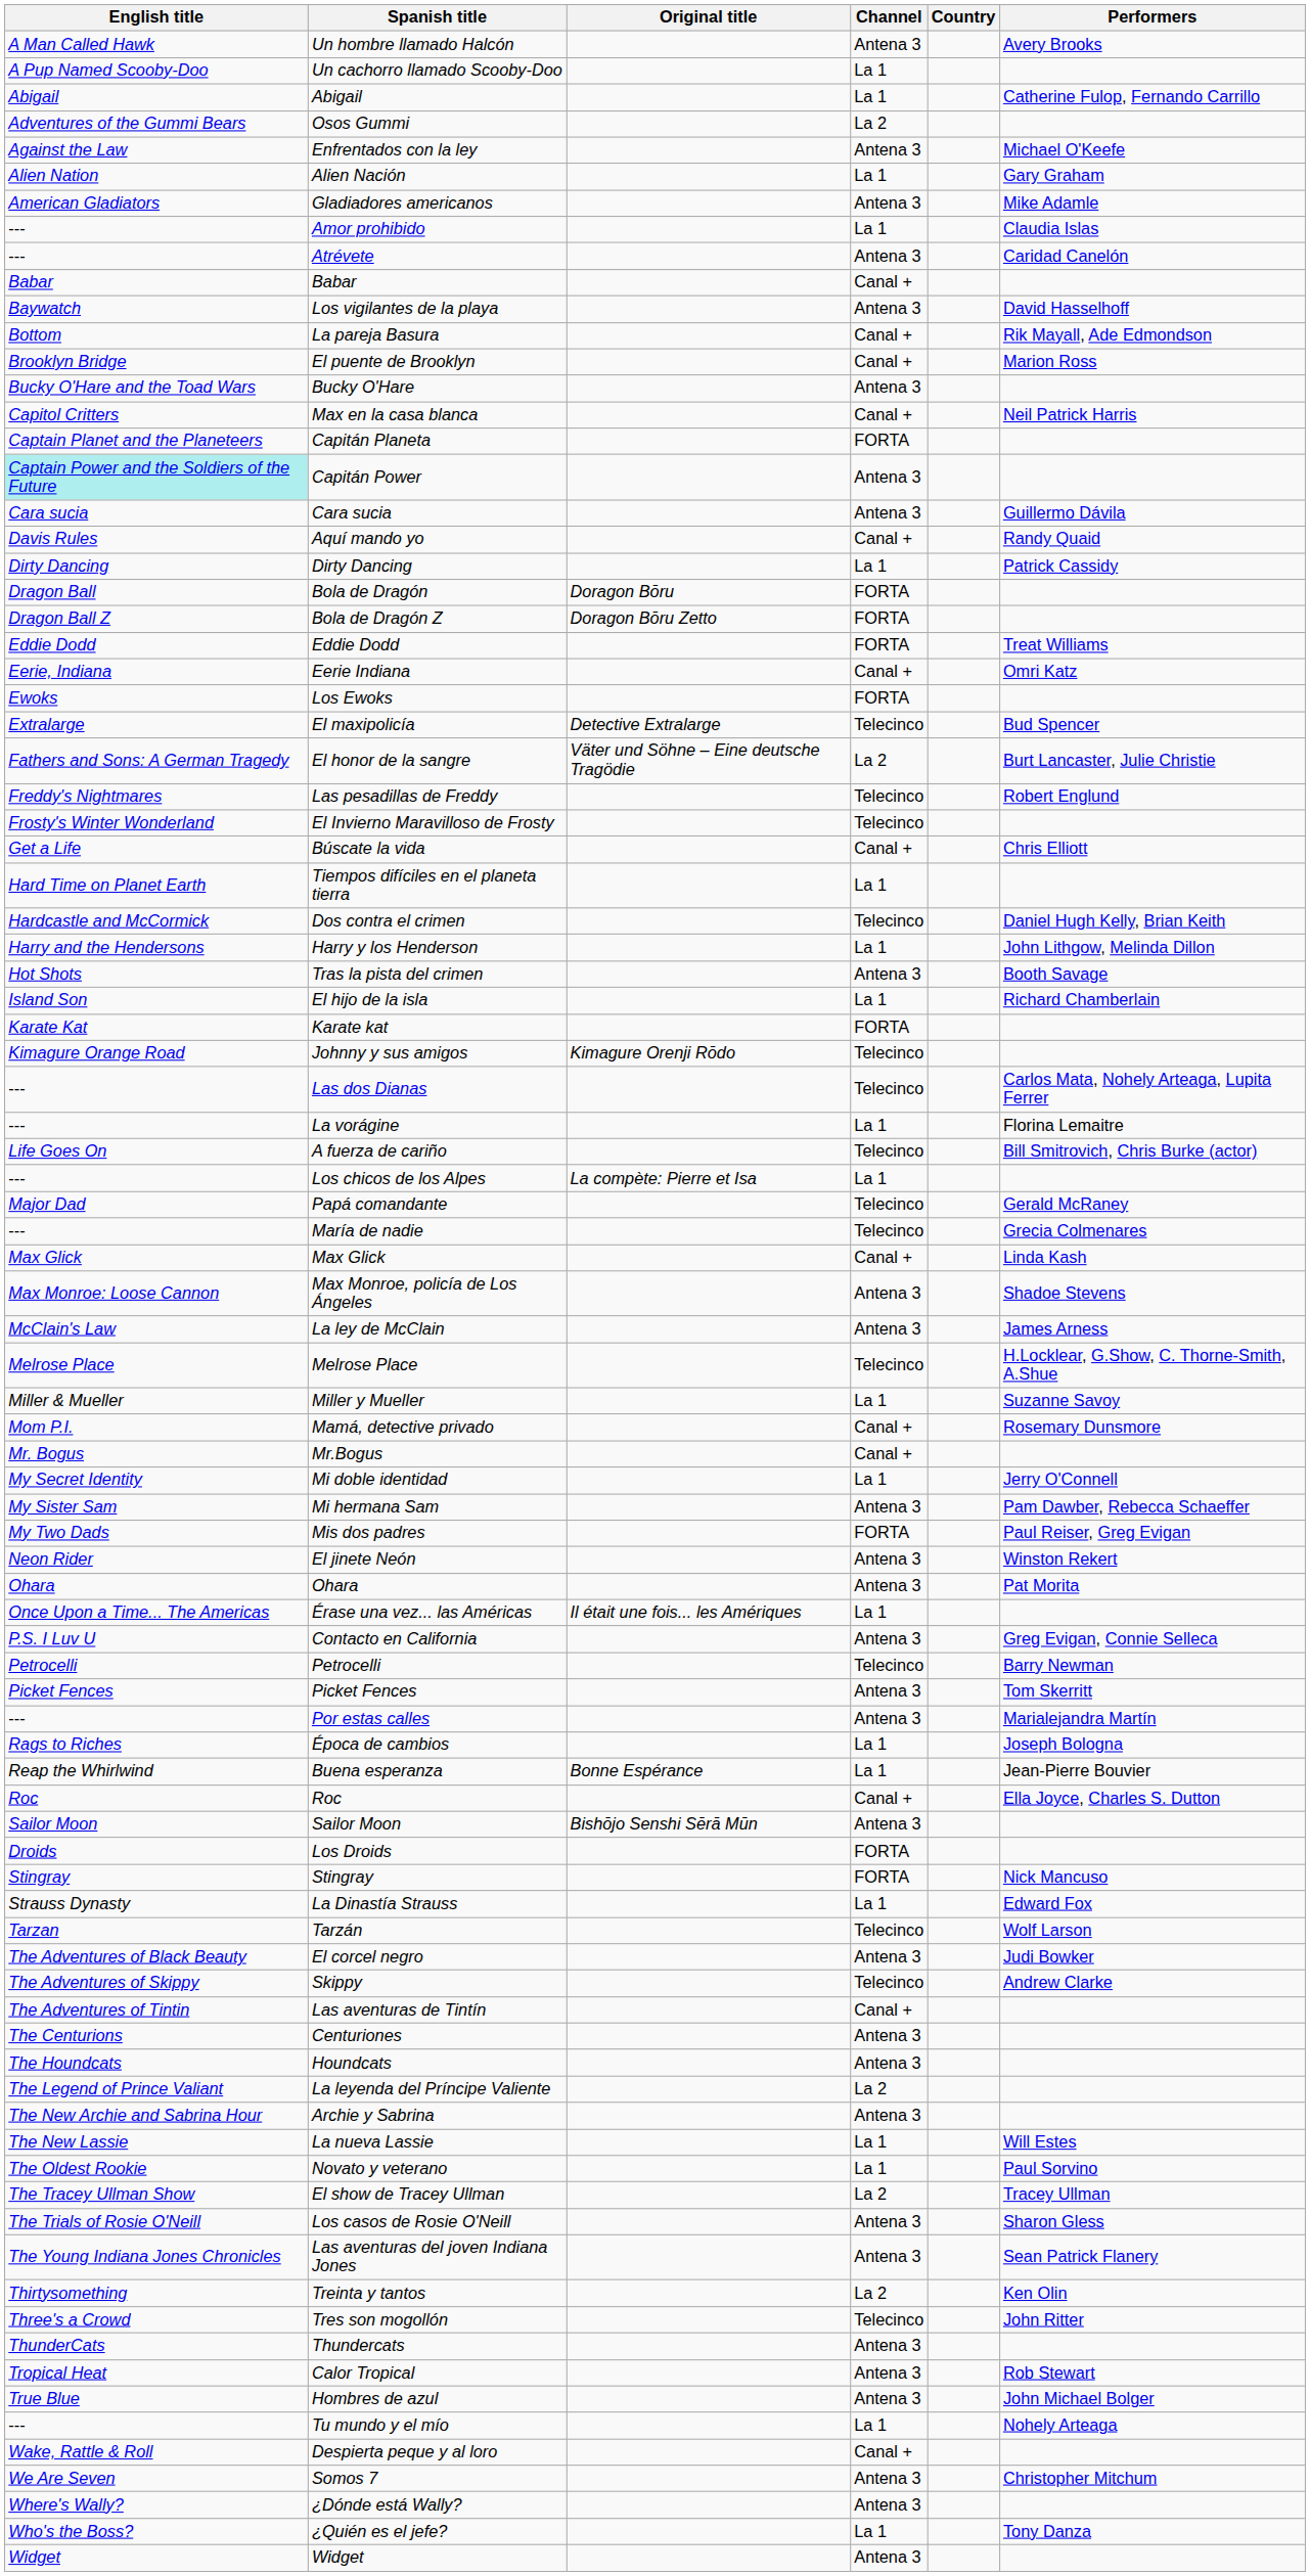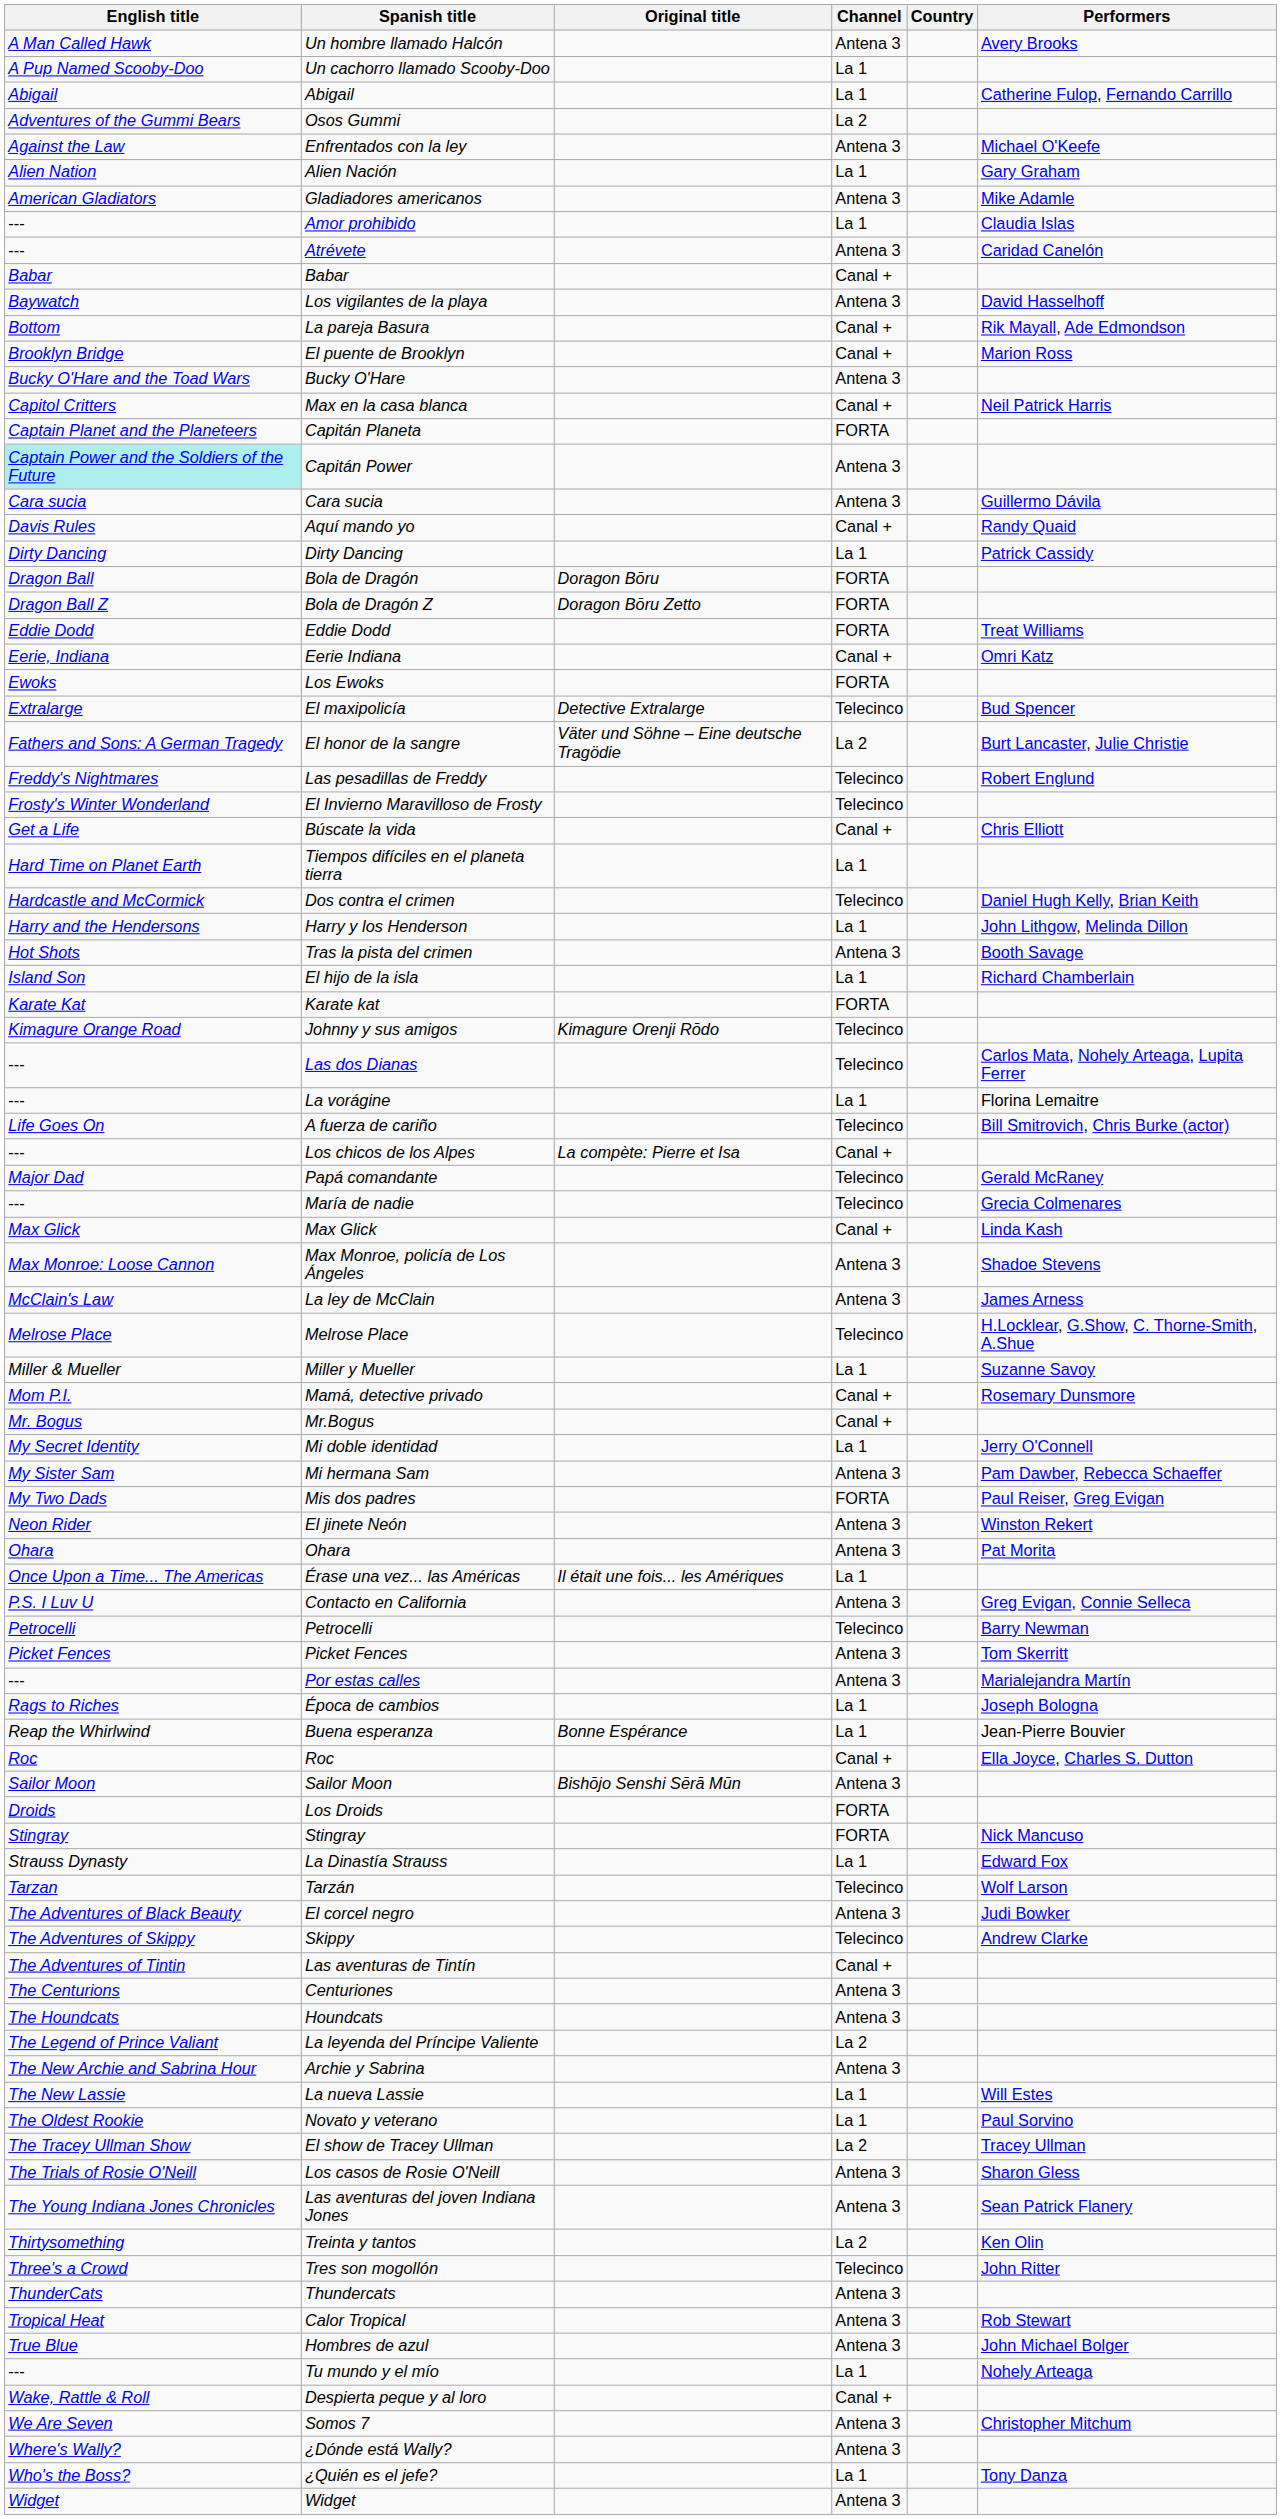Los chicos de los Alpes | Channel: La 1 -> Canal +
